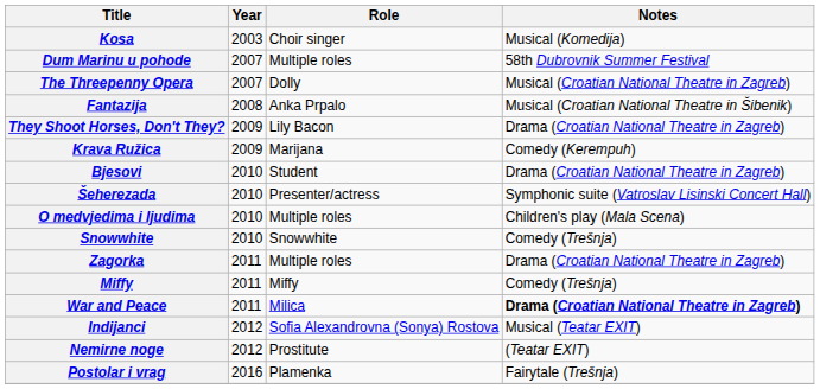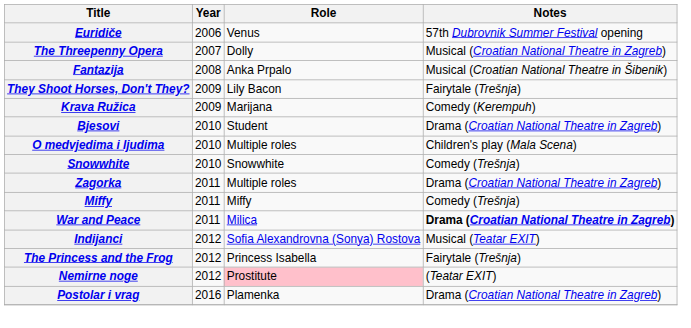- row: Kosa | 2003 | Choir singer | Musical (Komedija)
+ row: Euridiče | 2006 | Venus | 57th Dubrovnik Summer Festival opening
- row: Dum Marinu u pohode | 2007 | Multiple roles | 58th Dubrovnik Summer Festival
They Shoot Horses, Don't They? | Notes: Drama (Croatian National Theatre in Zagreb) -> Fairytale (Trešnja)
- row: Šeherezada | 2010 | Presenter/actress | Symphonic suite (Vatroslav Lisinski Concert Hall)
+ row: The Princess and the Frog | 2012 | Princess Isabella | Fairytale (Trešnja)
Nemirne noge | Role: no background -> pink background
Postolar i vrag | Notes: Fairytale (Trešnja) -> Drama (Croatian National Theatre in Zagreb)
